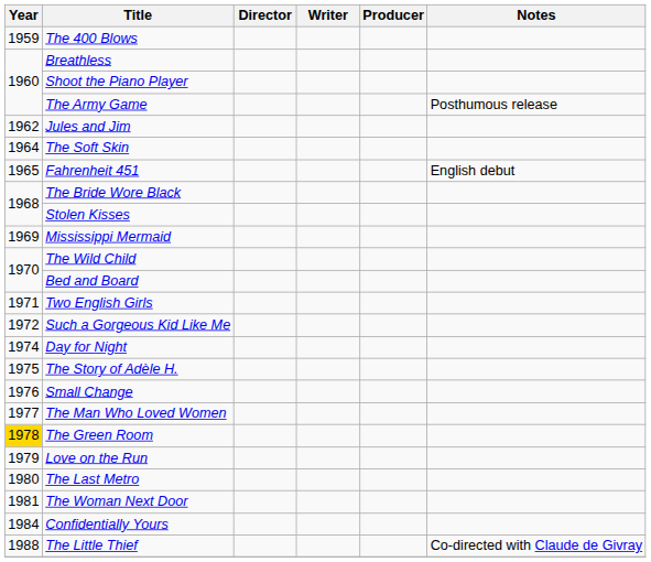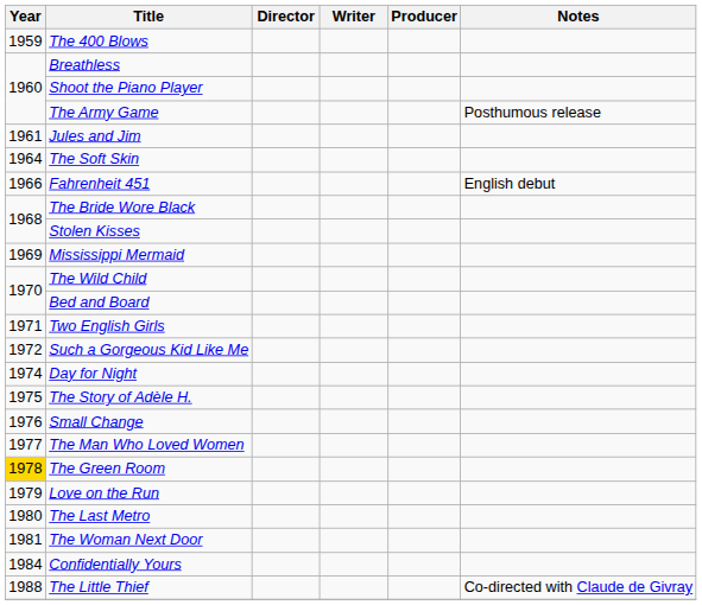Jules and Jim | Year: 1962 -> 1961
Fahrenheit 451 | Year: 1965 -> 1966
